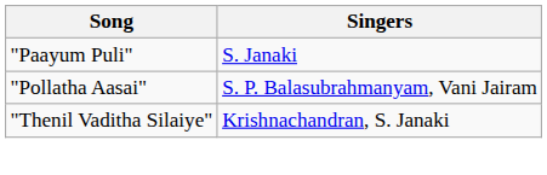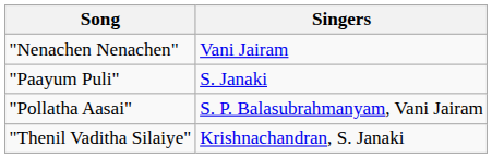+ row: "Nenachen Nenachen" | Vani Jairam
